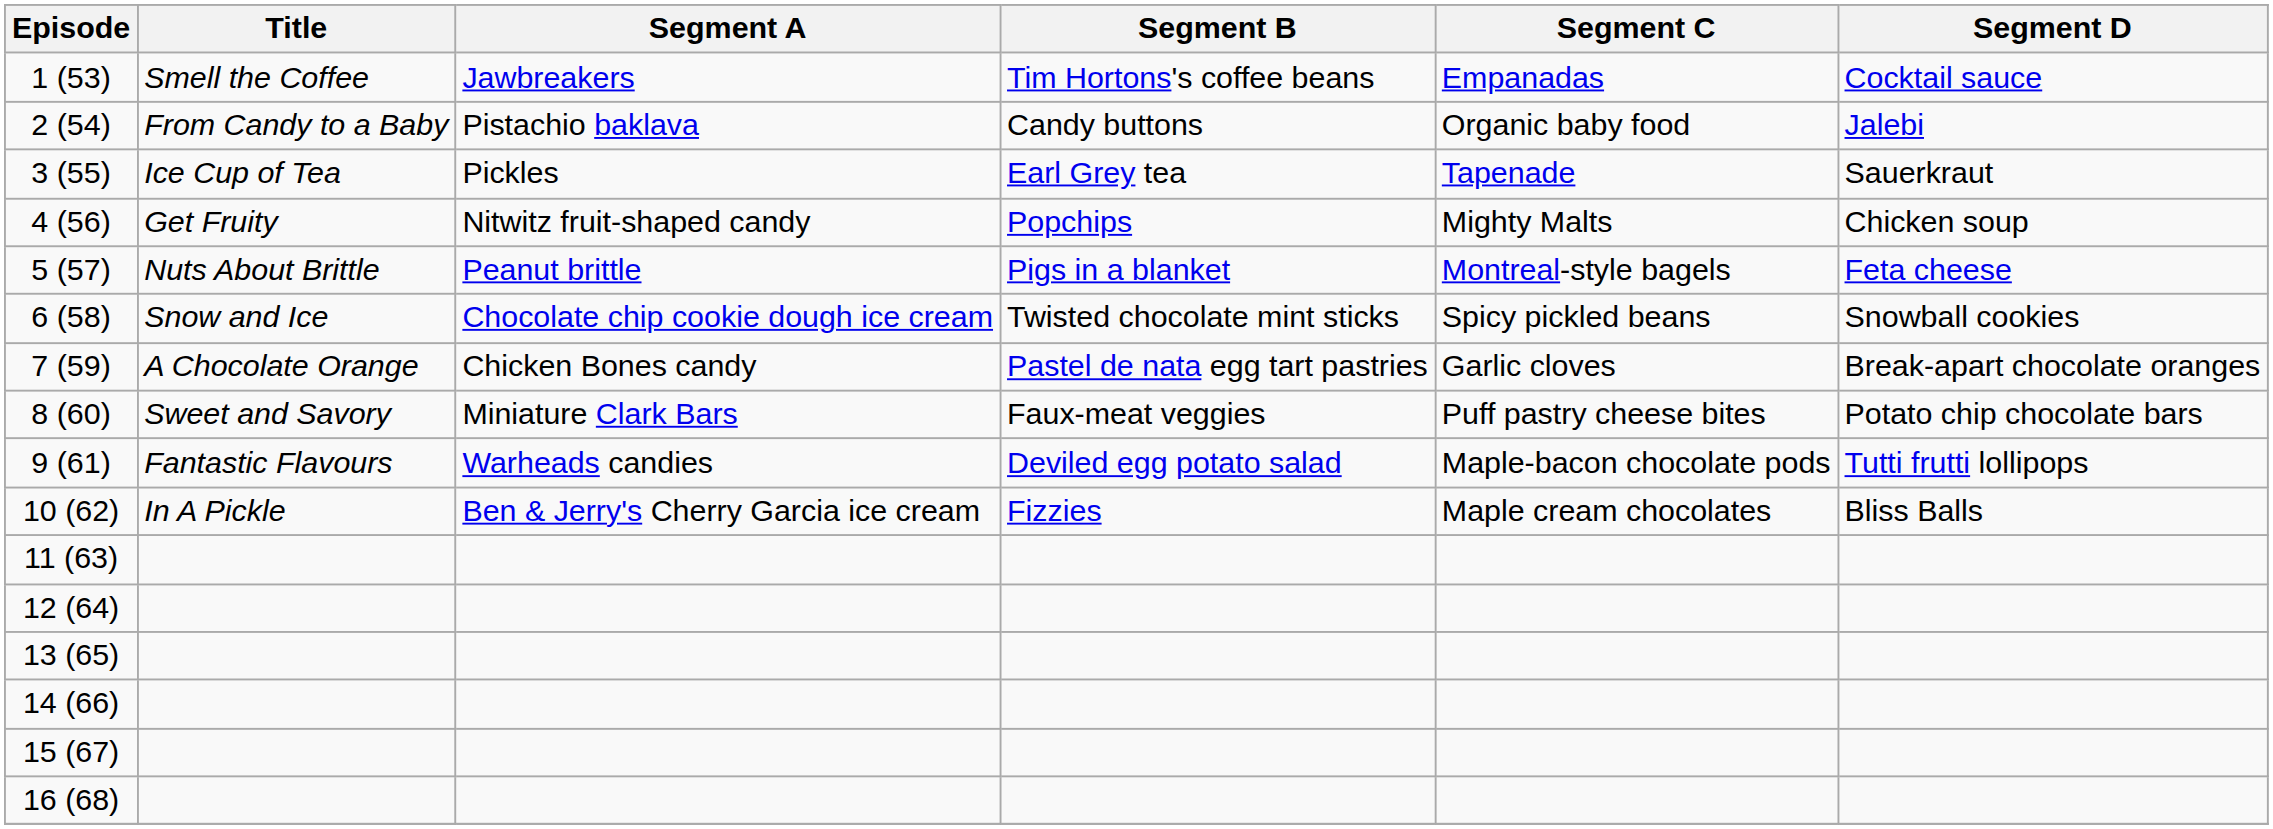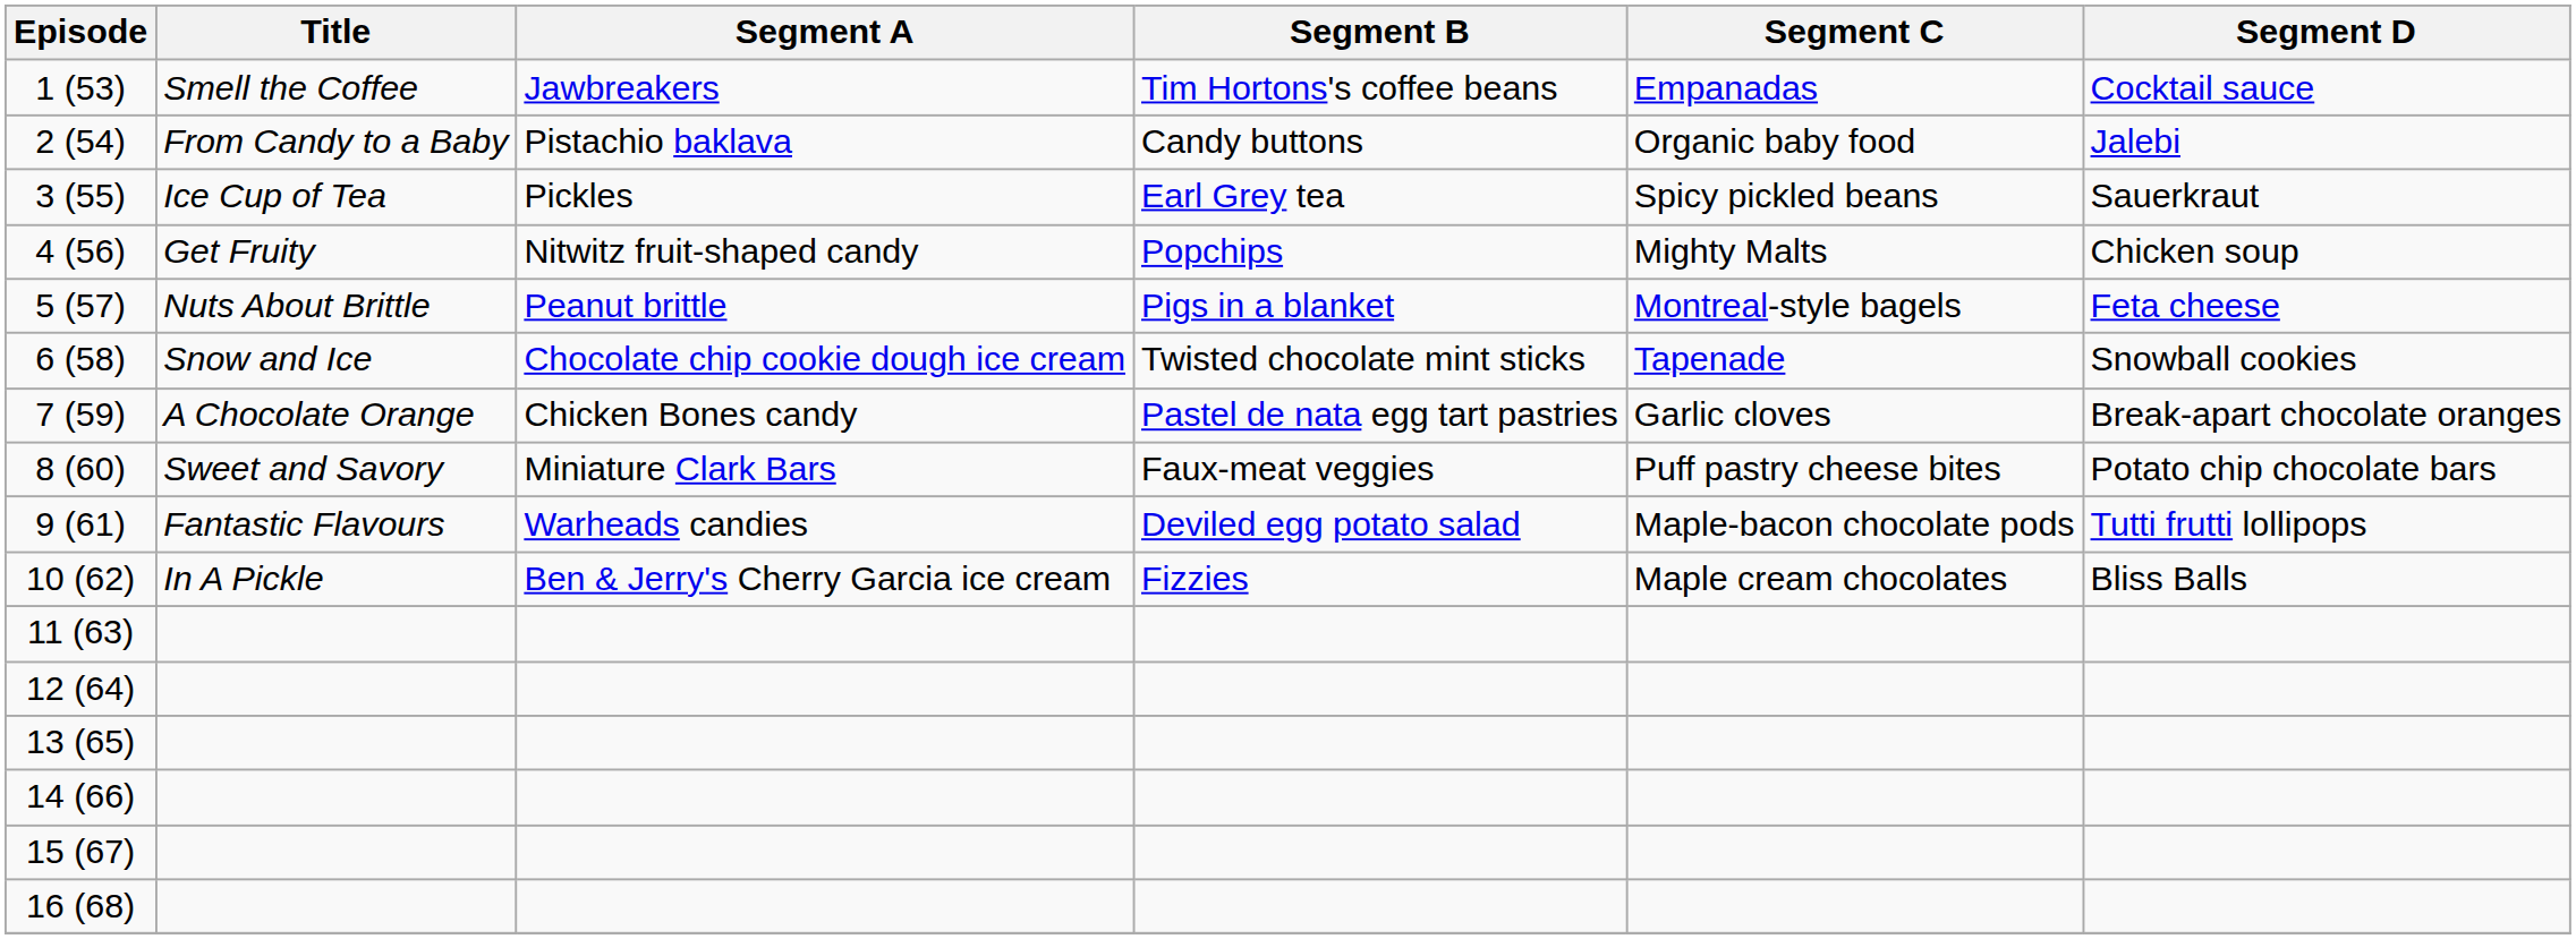3 (55) | Segment C: Tapenade -> Spicy pickled beans
6 (58) | Segment C: Spicy pickled beans -> Tapenade
